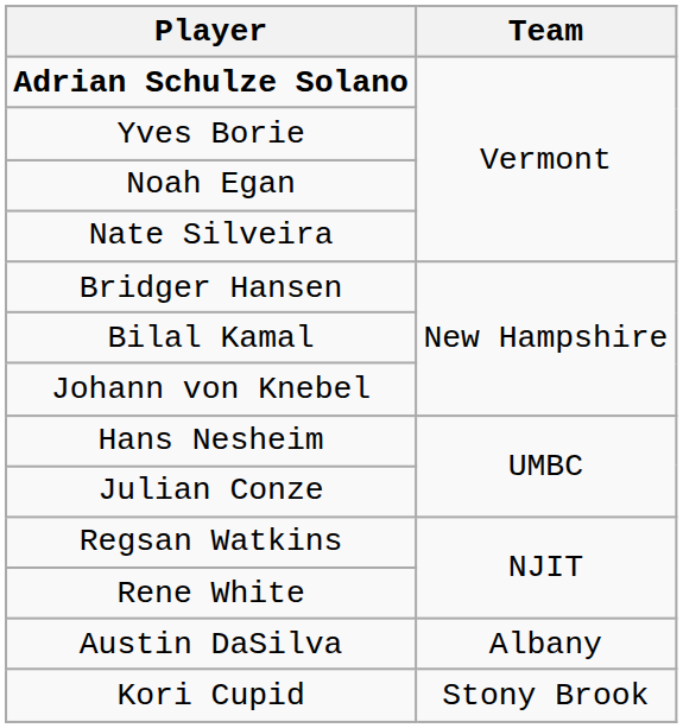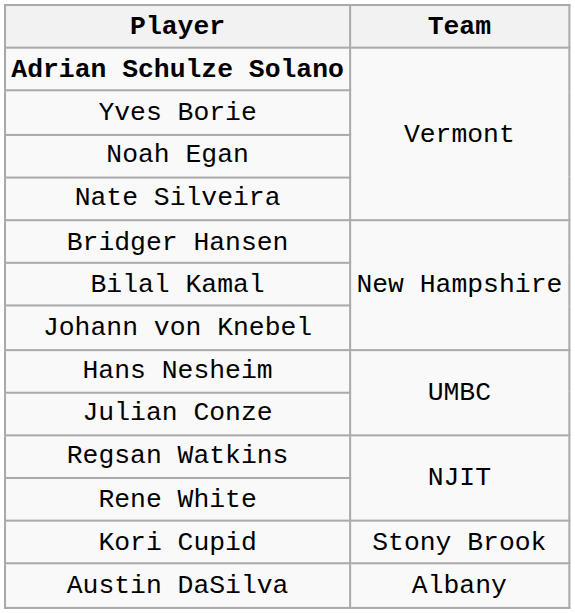rows swapped: Austin DaSilva <-> Kori Cupid
